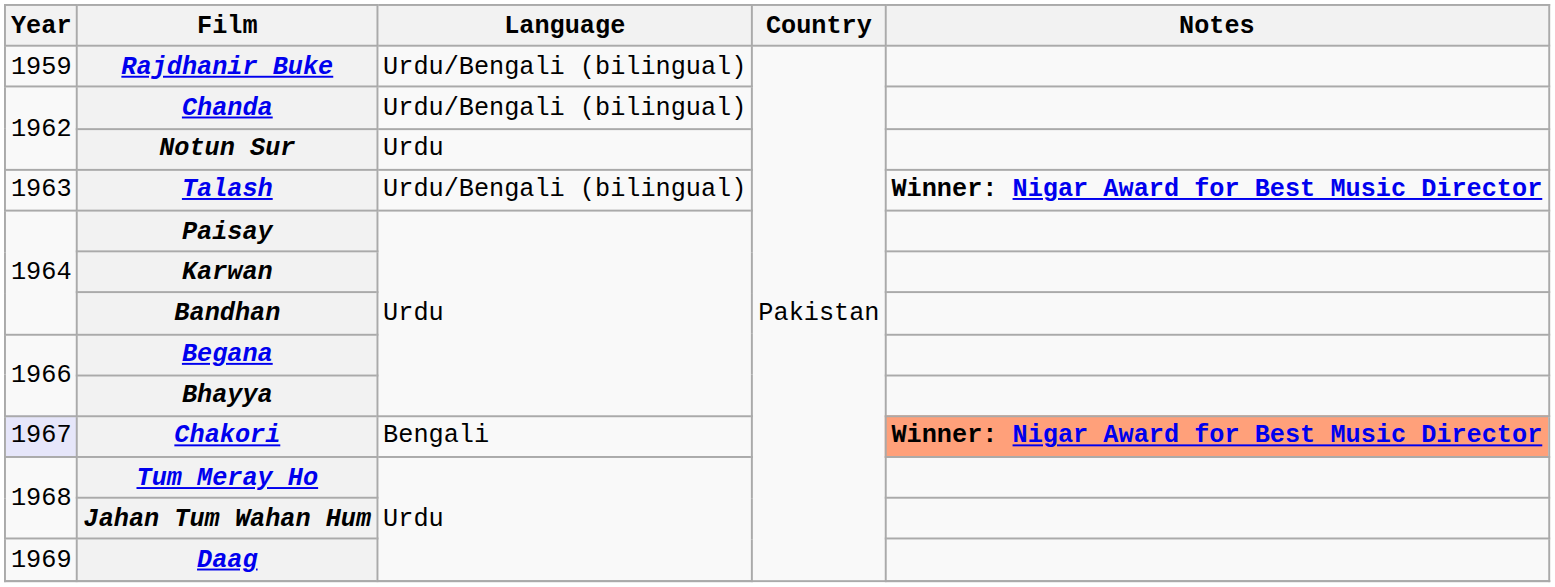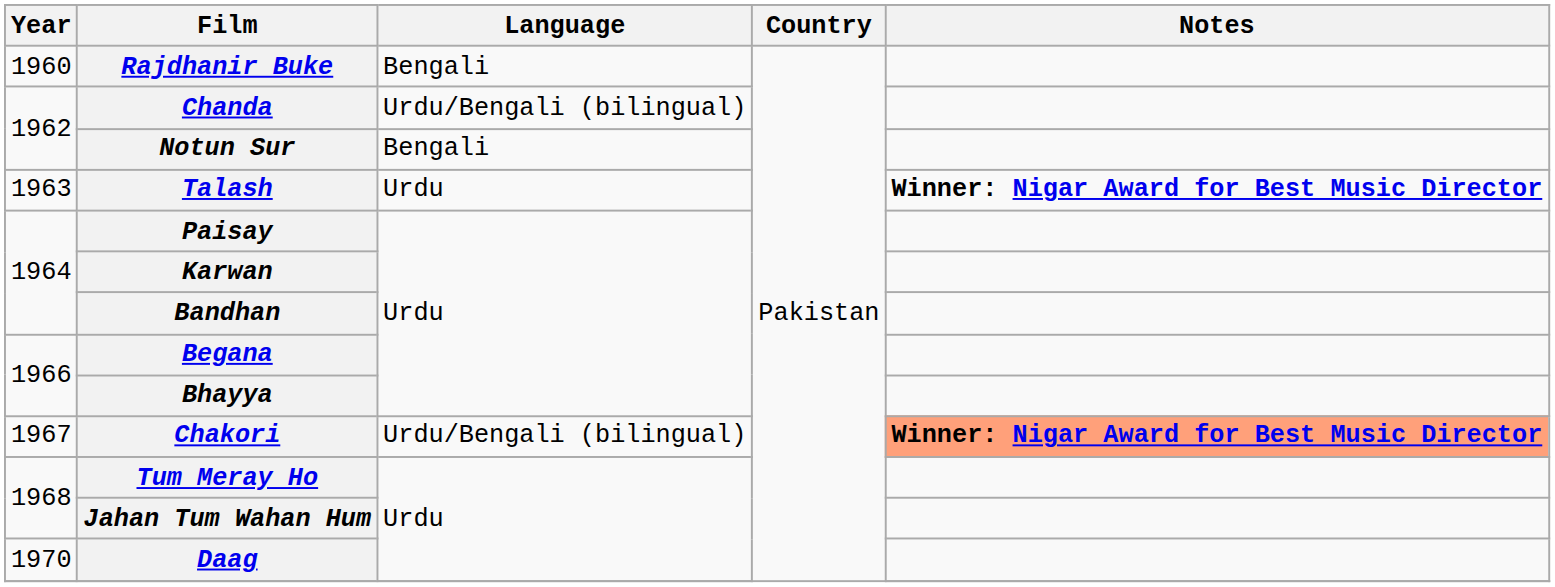Rajdhanir Buke | Year: 1959 -> 1960
Rajdhanir Buke | Language: Urdu/Bengali (bilingual) -> Bengali
Notun Sur | Language: Urdu -> Bengali
Talash | Language: Urdu/Bengali (bilingual) -> Urdu
Chakori | Year: lavender background -> no background
Chakori | Language: Bengali -> Urdu/Bengali (bilingual)
Daag | Year: 1969 -> 1970
